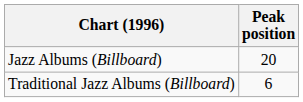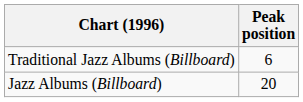rows swapped: Traditional Jazz Albums (Billboard) <-> Jazz Albums (Billboard)
